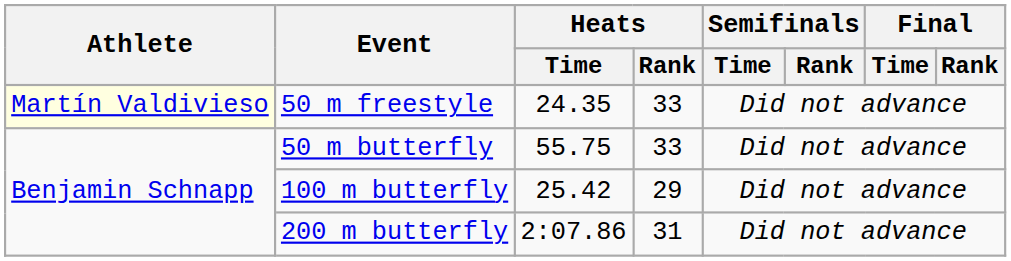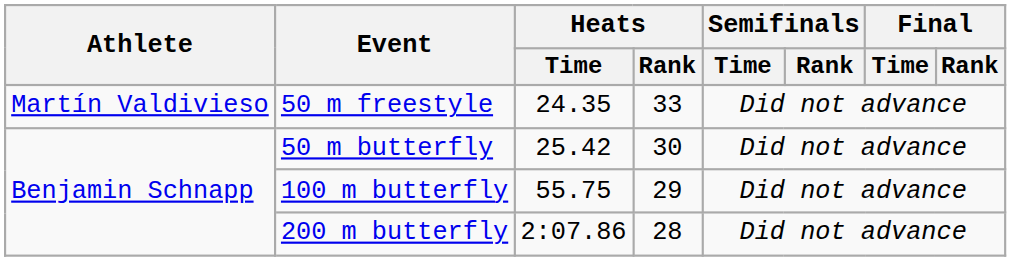50 m freestyle | Athlete: lightyellow background -> no background
50 m butterfly | Heats / Time: 55.75 -> 25.42
50 m butterfly | Heats / Rank: 33 -> 30
100 m butterfly | Heats / Time: 25.42 -> 55.75
200 m butterfly | Heats / Rank: 31 -> 28
